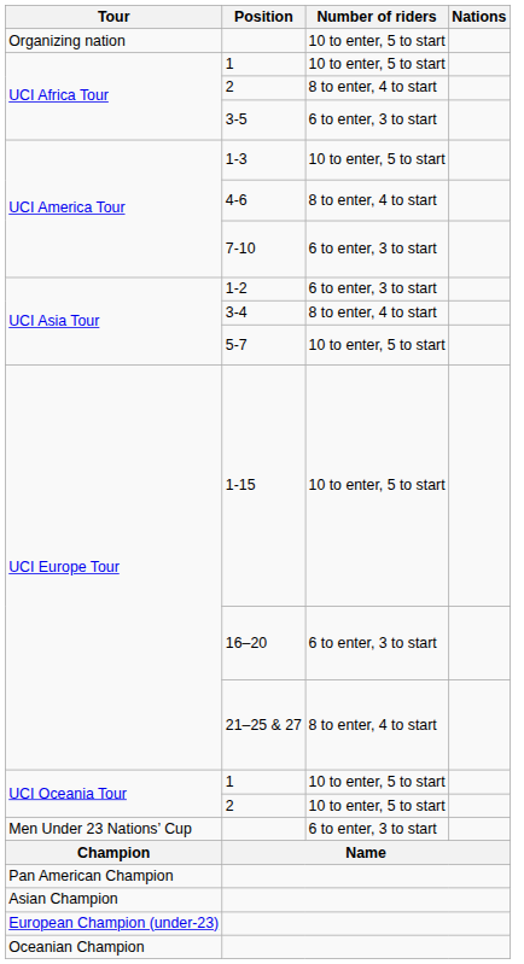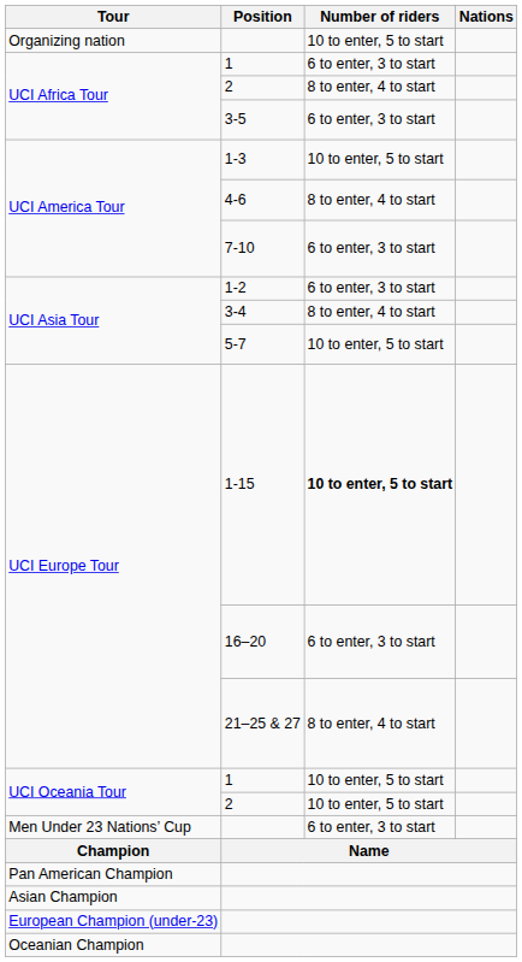UCI Africa Tour / 1 | Number of riders: 10 to enter, 5 to start -> 6 to enter, 3 to start
1-15 | Number of riders: normal -> bold
